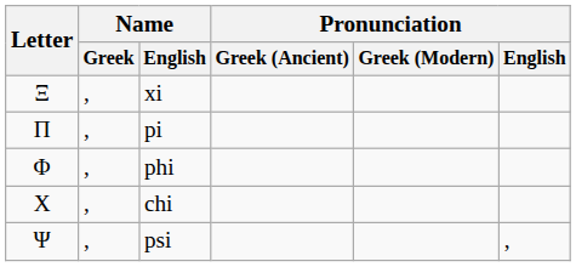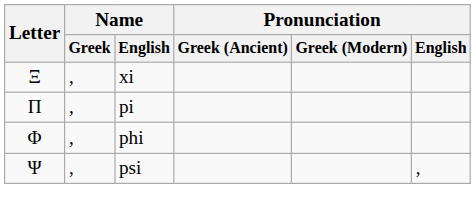- row: Χ | , | chi
